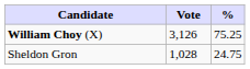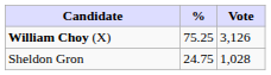columns swapped: Vote <-> %
